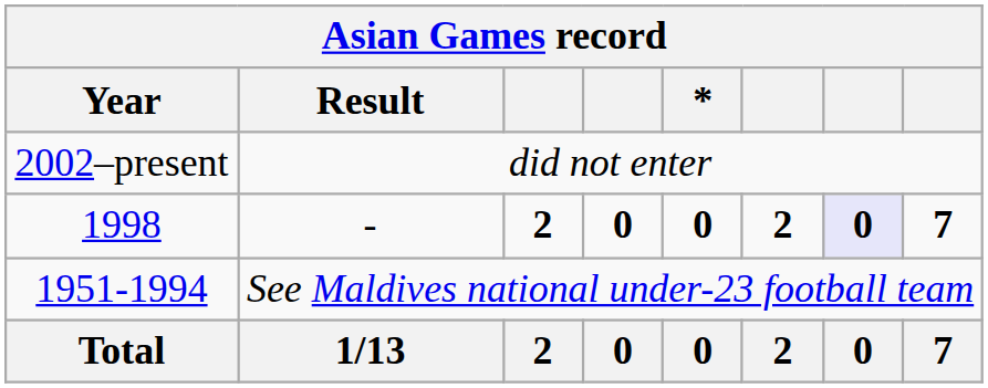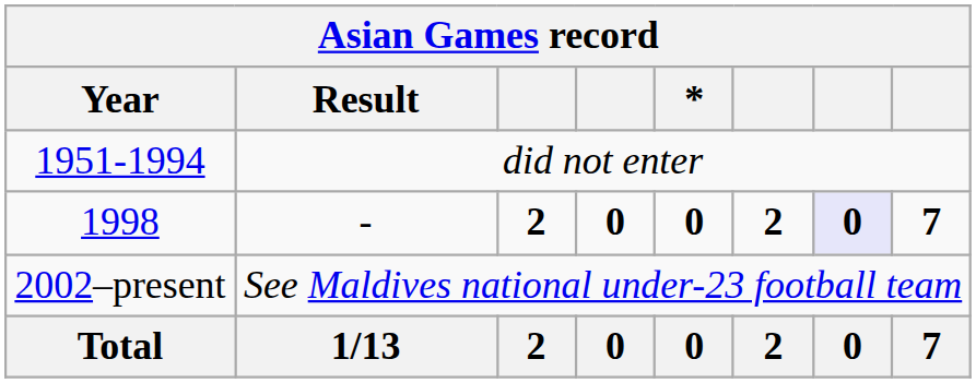did not enter | Year: 2002–present -> 1951-1994
See Maldives national under-23 football team | Year: 1951-1994 -> 2002–present
